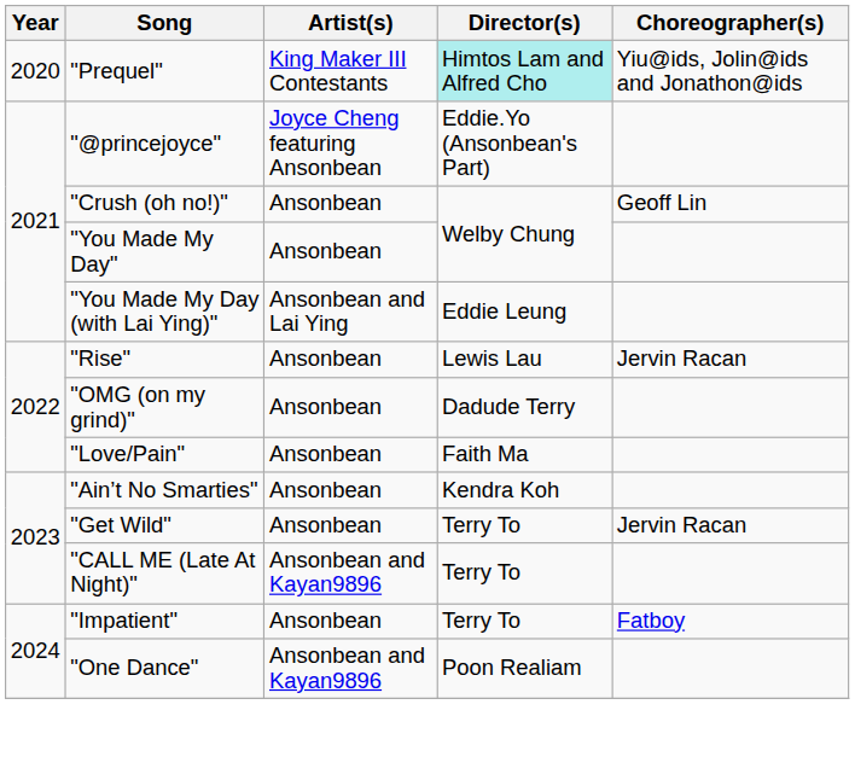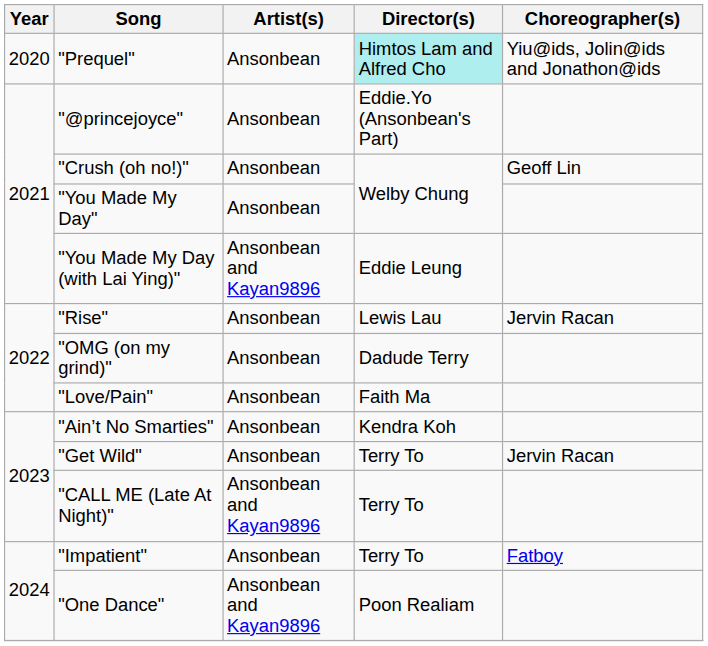"Prequel" | Artist(s): King Maker III Contestants -> Ansonbean
"@princejoyce" | Artist(s): Joyce Cheng featuring Ansonbean -> Ansonbean
"You Made My Day (with Lai Ying)" | Artist(s): Ansonbean and Lai Ying -> Ansonbean and Kayan9896
